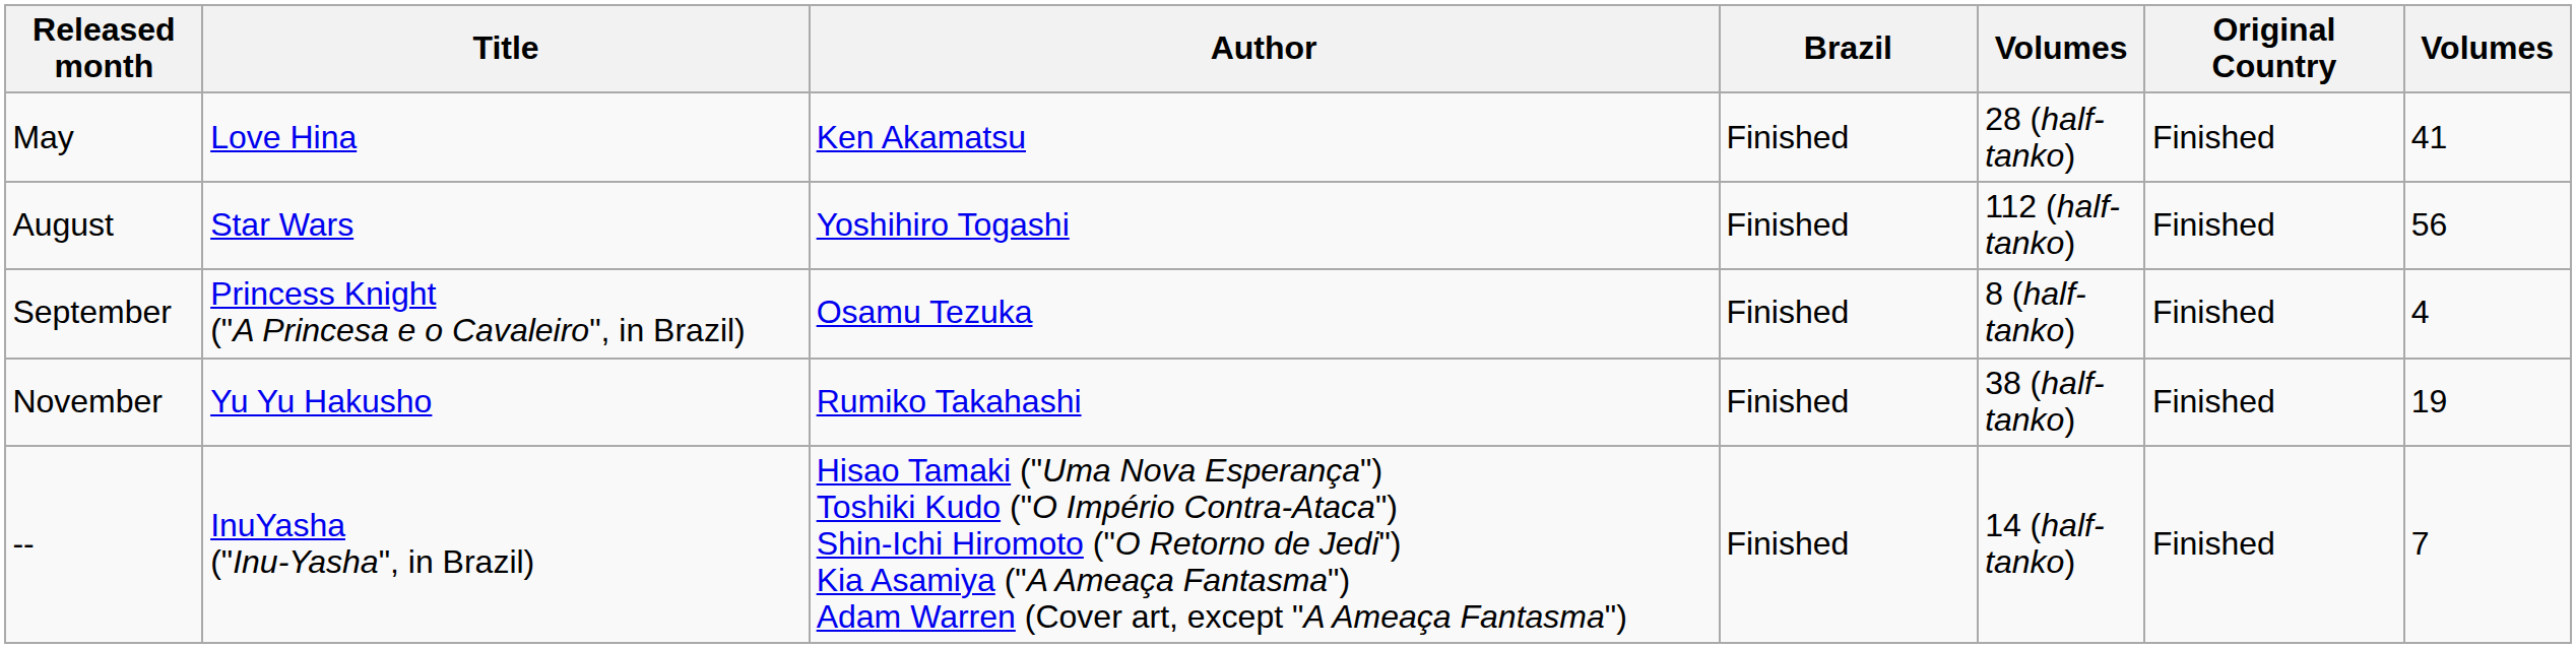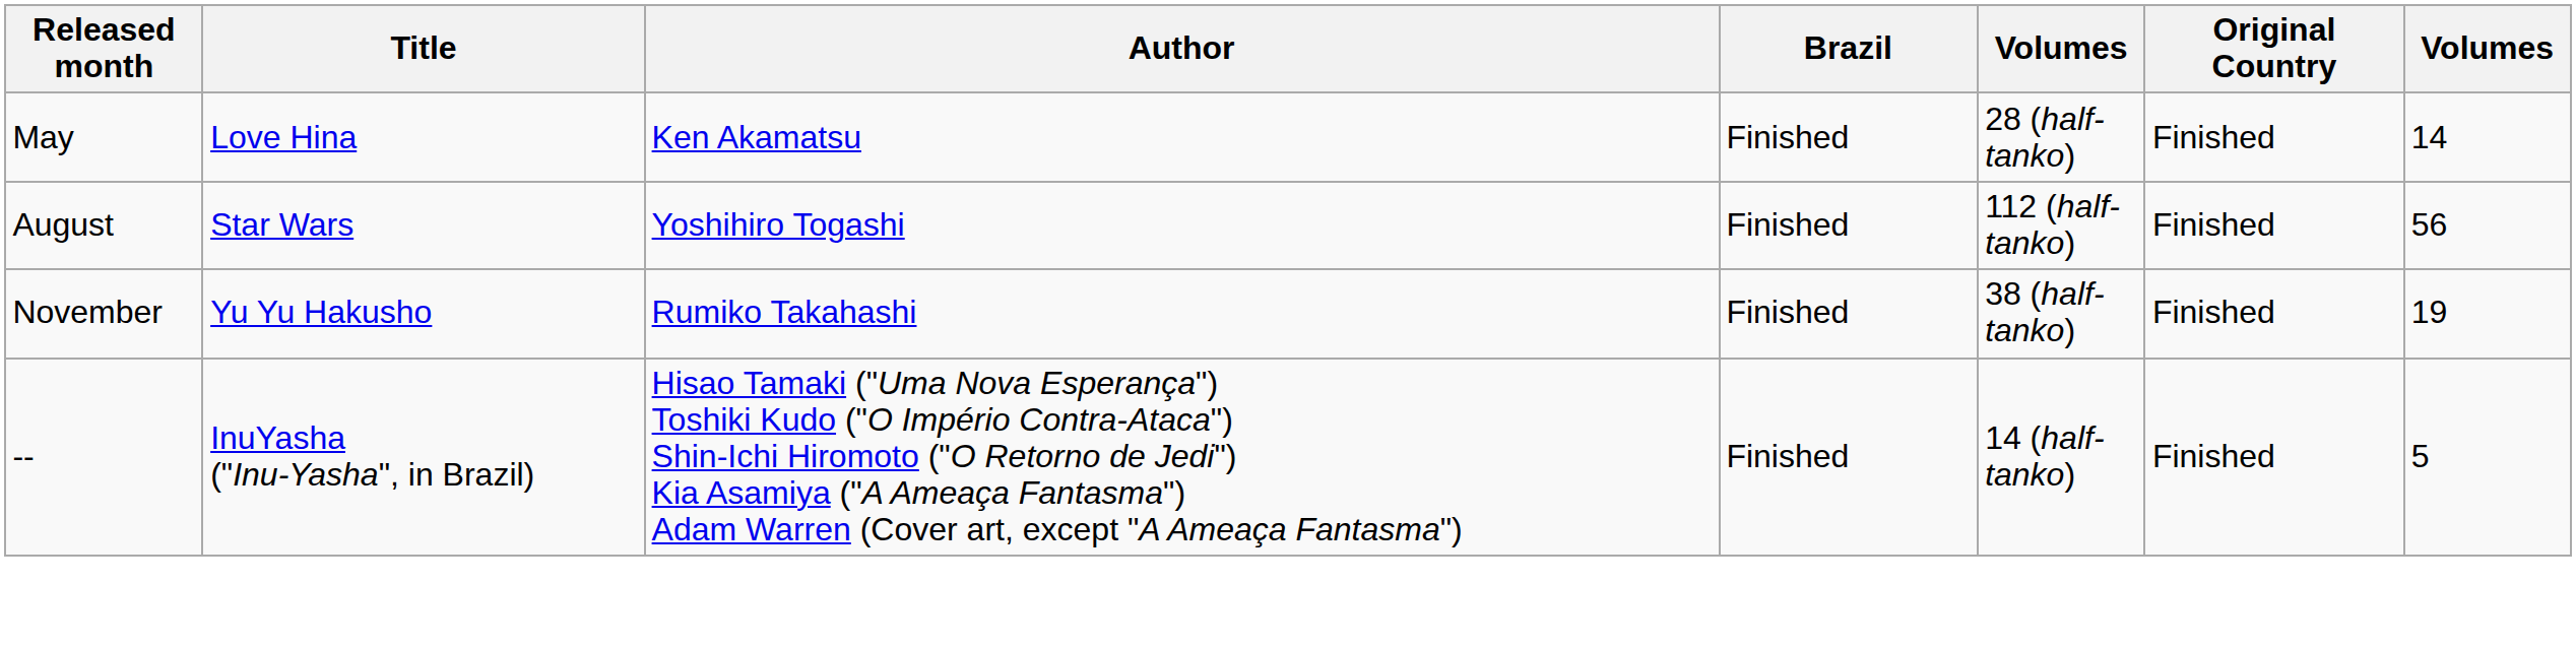May | column 7: 41 -> 14
- row: September | Princess Knight ("A Princesa e o Cavaleiro", in Brazil) | Osamu Tezuka | Finished | 8 (half-tanko) | Finished | 4
-- | column 7: 7 -> 5
